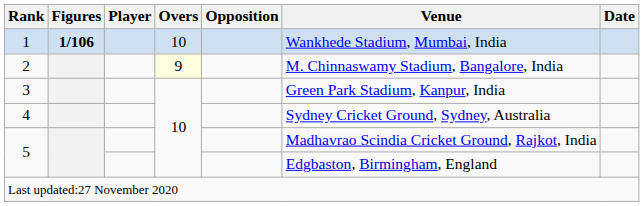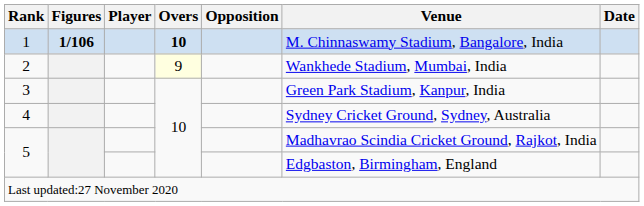1 | Overs: normal -> bold
1 | Venue: Wankhede Stadium, Mumbai, India -> M. Chinnaswamy Stadium, Bangalore, India
2 | Venue: M. Chinnaswamy Stadium, Bangalore, India -> Wankhede Stadium, Mumbai, India
